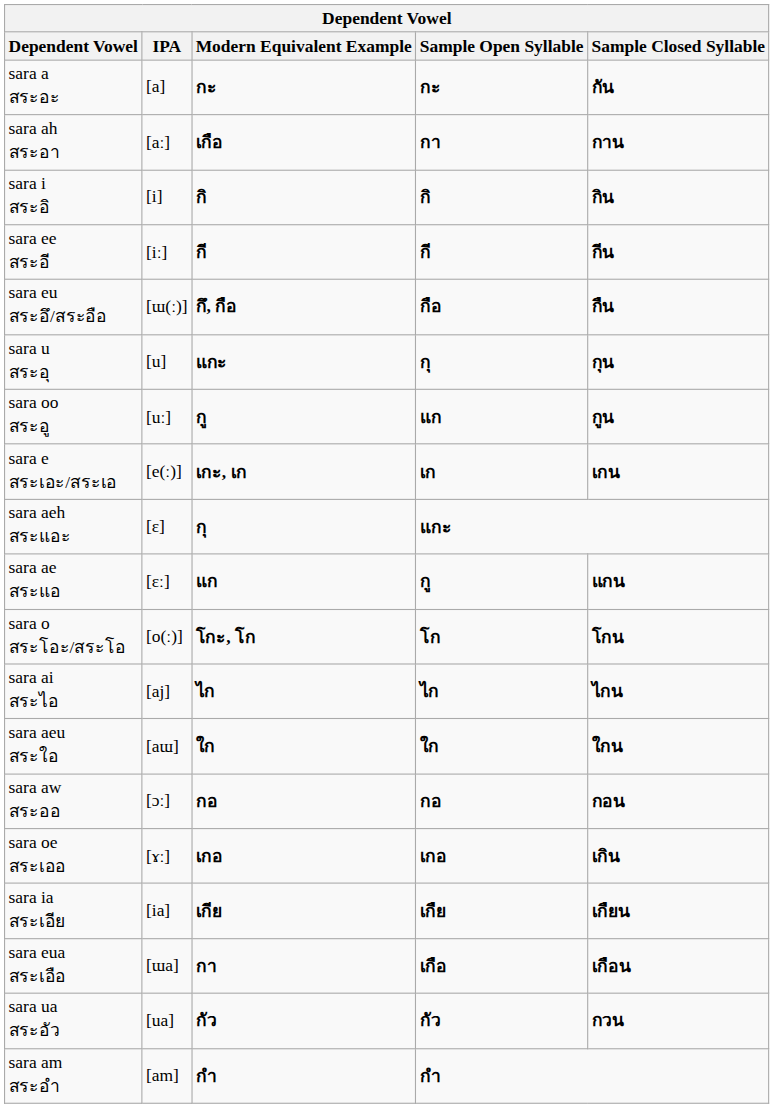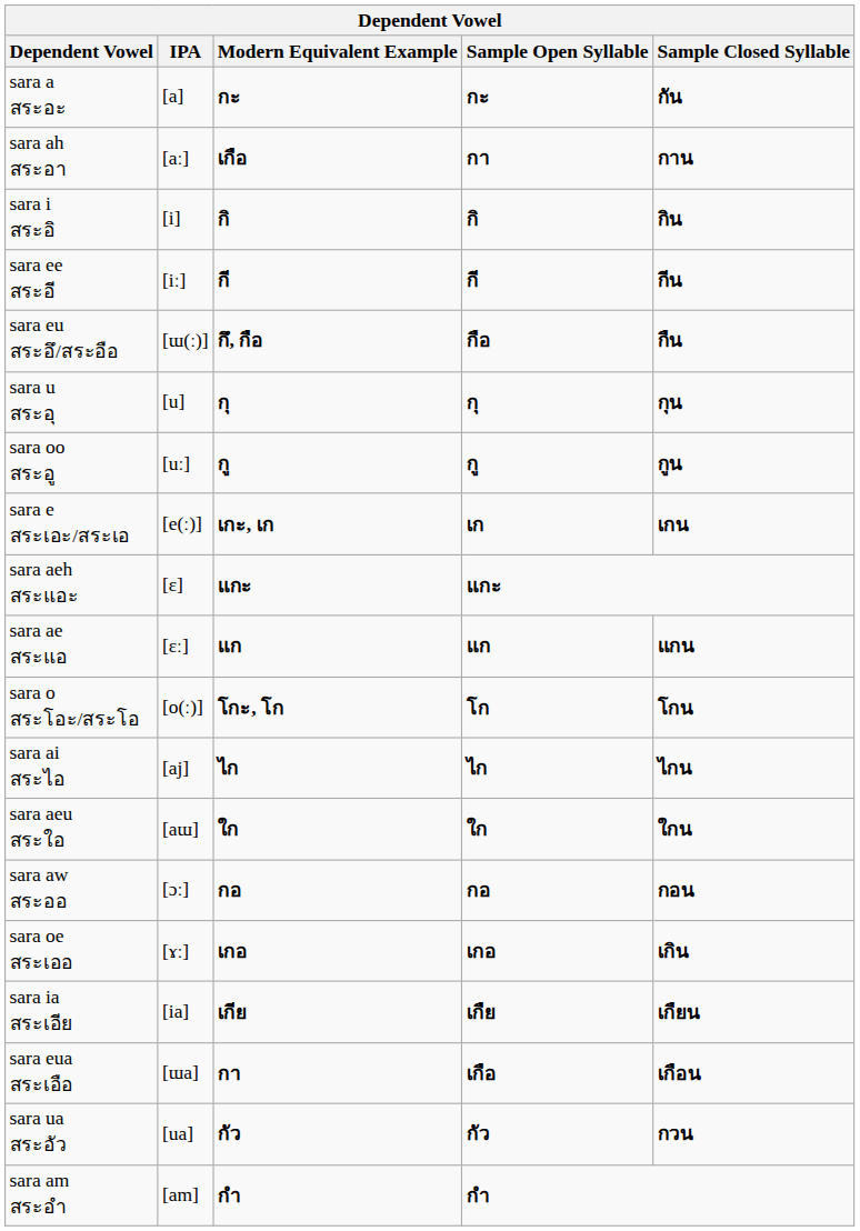sara u สระอุ | Modern Equivalent Example: แกะ -> กุ
sara oo สระอู | Sample Open Syllable: แก -> กู
sara aeh สระแอะ | Modern Equivalent Example: กุ -> แกะ
sara ae สระแอ | Sample Open Syllable: กู -> แก
